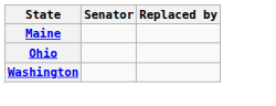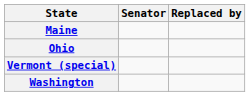+ row: Vermont (special)
